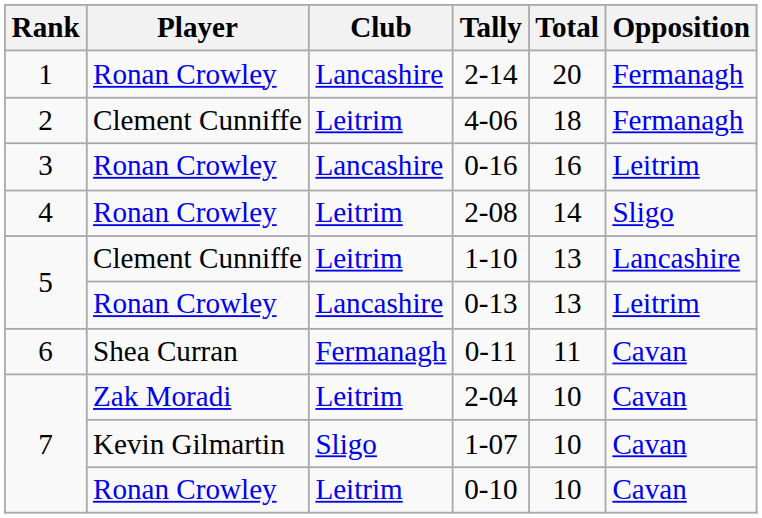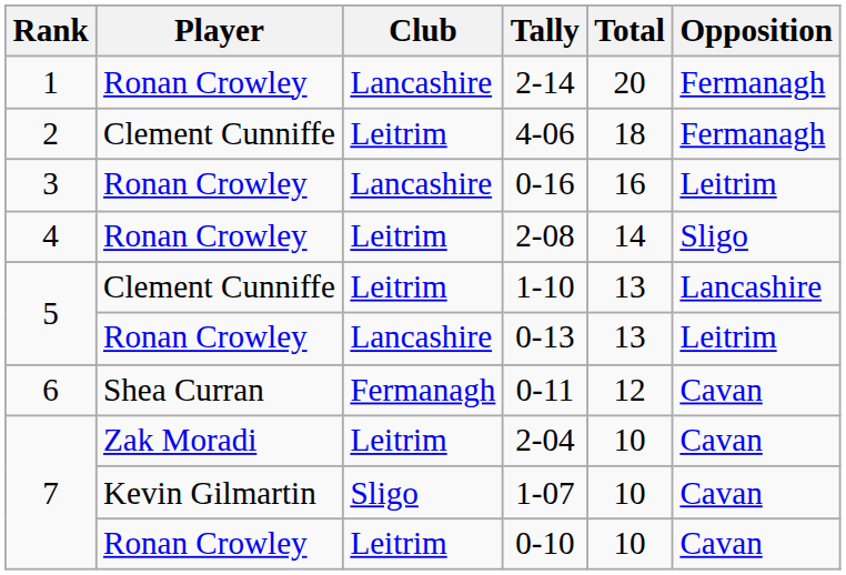0-11 | Total: 11 -> 12
